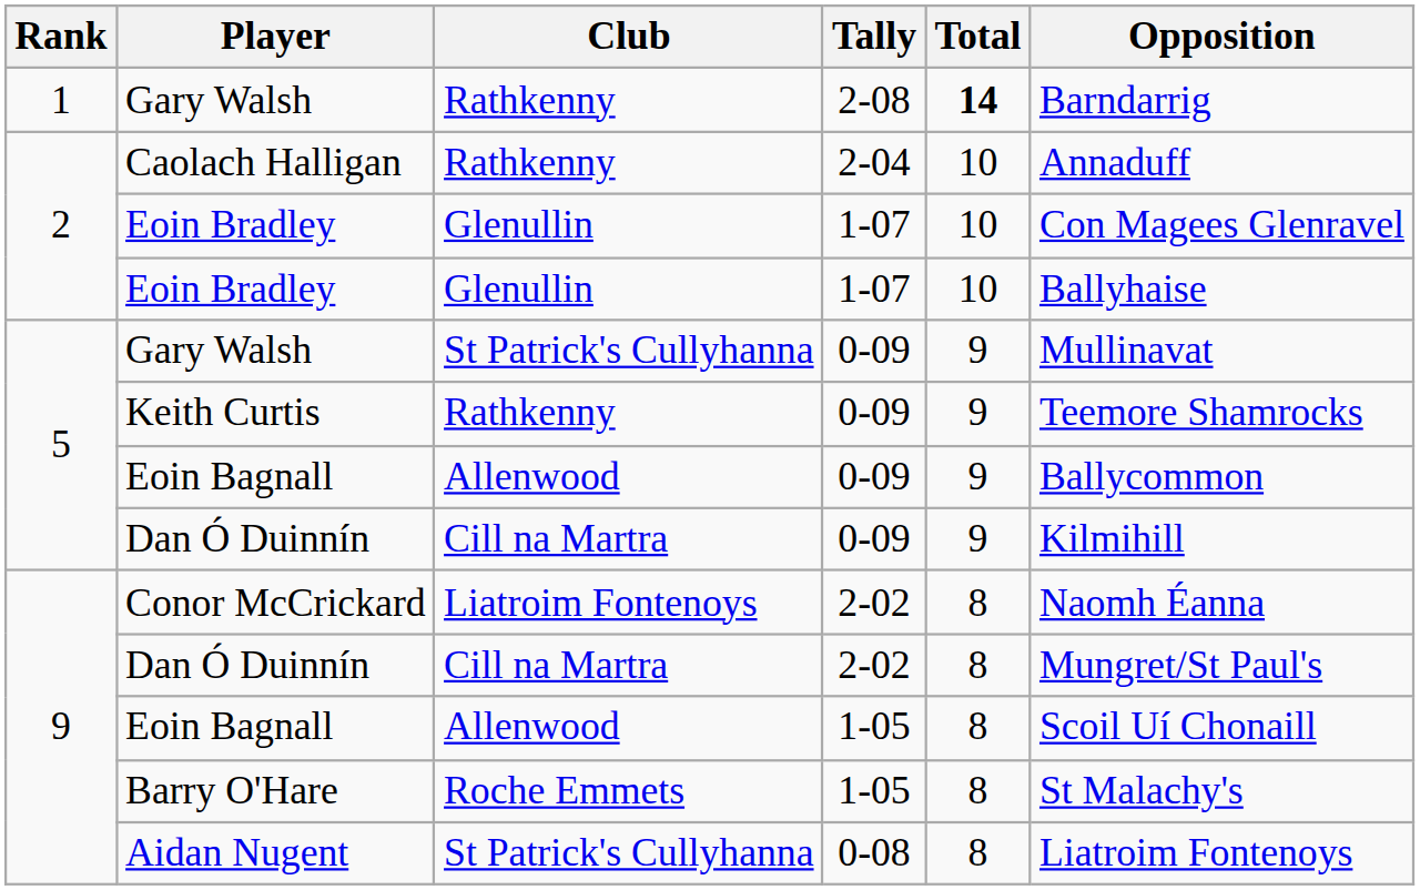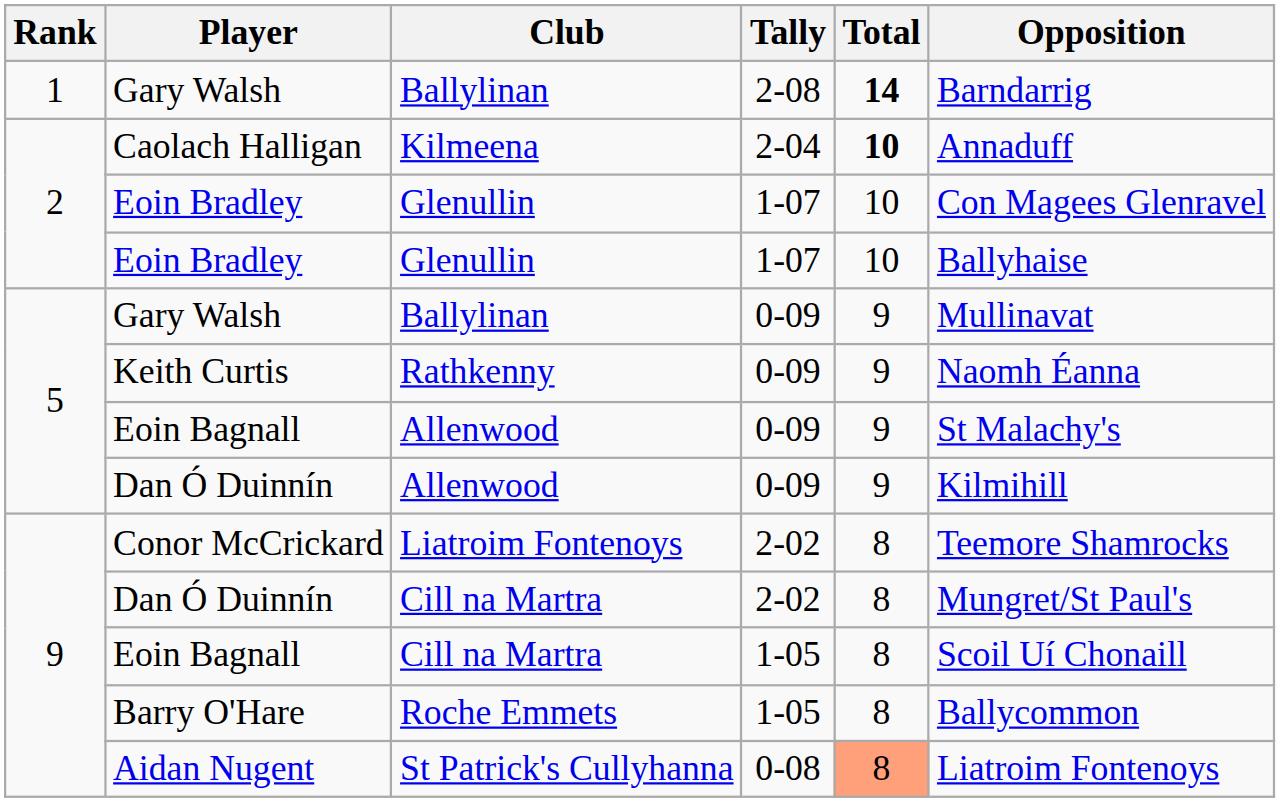Gary Walsh / 2-08 | Club: Rathkenny -> Ballylinan
Caolach Halligan | Club: Rathkenny -> Kilmeena
Caolach Halligan | Total: normal -> bold
Gary Walsh / 0-09 | Club: St Patrick's Cullyhanna -> Ballylinan
Keith Curtis | Opposition: Teemore Shamrocks -> Naomh Éanna
Eoin Bagnall / 0-09 | Opposition: Ballycommon -> St Malachy's
Dan Ó Duinnín / 0-09 | Club: Cill na Martra -> Allenwood
Conor McCrickard | Opposition: Naomh Éanna -> Teemore Shamrocks
Eoin Bagnall / 1-05 | Club: Allenwood -> Cill na Martra
Barry O'Hare | Opposition: St Malachy's -> Ballycommon
Aidan Nugent | Total: no background -> lightsalmon background
